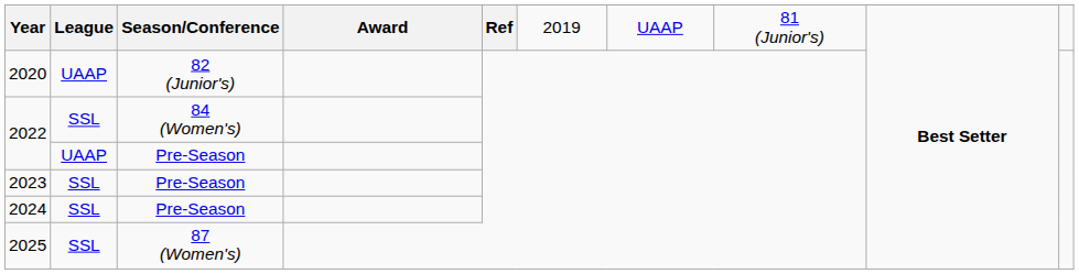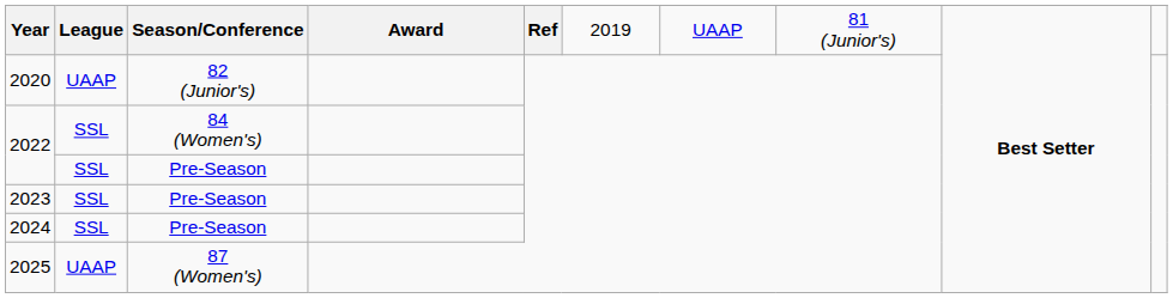2022 / Pre-Season | League: UAAP -> SSL
2025 | League: SSL -> UAAP
